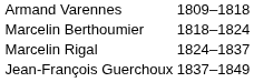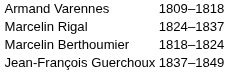rows swapped: Marcelin Berthoumier <-> Marcelin Rigal
